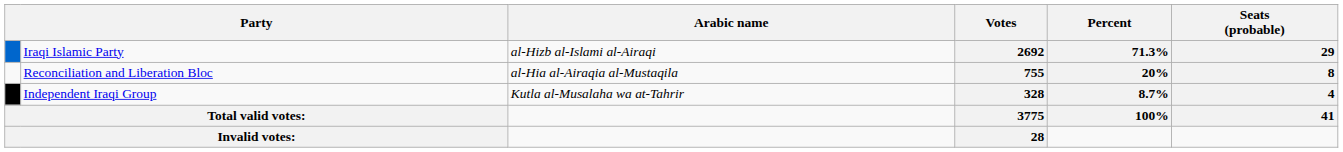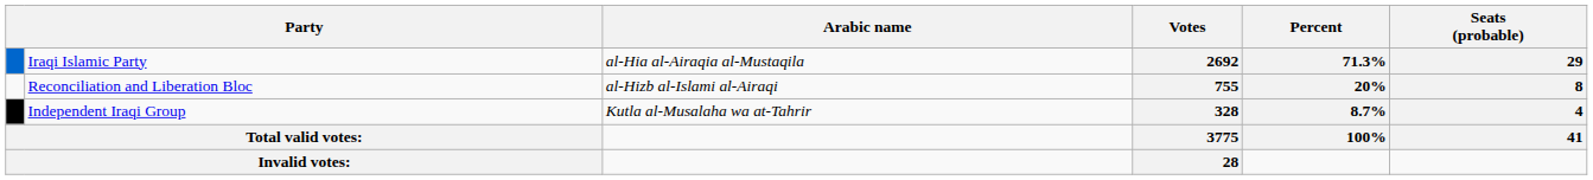2692 | Arabic name: al-Hizb al-Islami al-Airaqi -> al-Hia al-Airaqia al-Mustaqila
755 | Arabic name: al-Hia al-Airaqia al-Mustaqila -> al-Hizb al-Islami al-Airaqi
